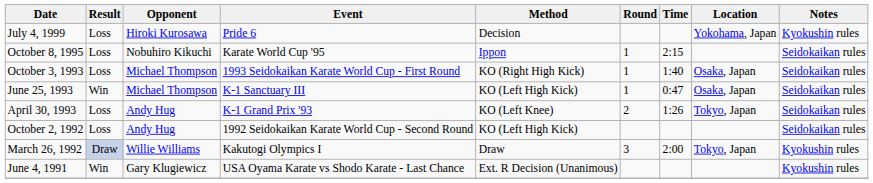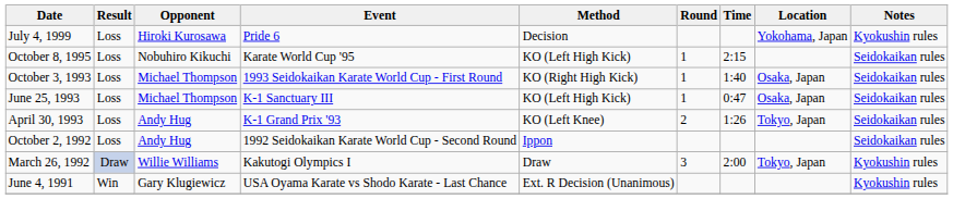October 8, 1995 | Method: Ippon -> KO (Left High Kick)
June 25, 1993 | Result: Win -> Loss
October 2, 1992 | Method: KO (Left High Kick) -> Ippon
